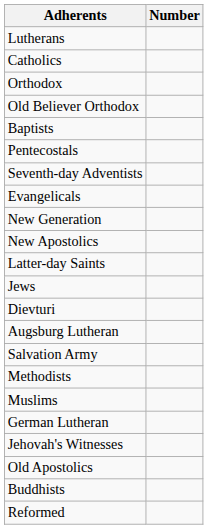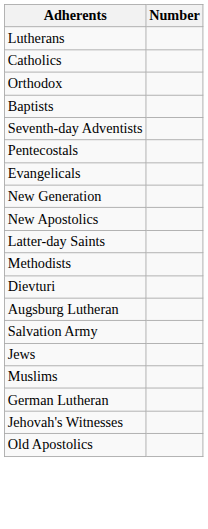- row: Old Believer Orthodox
rows swapped: Seventh-day Adventists <-> Pentecostals
rows swapped: Methodists <-> Jews
- row: Buddhists
- row: Reformed
